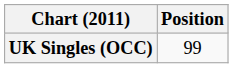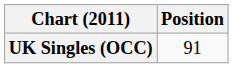UK Singles (OCC) | Position: 99 -> 91
